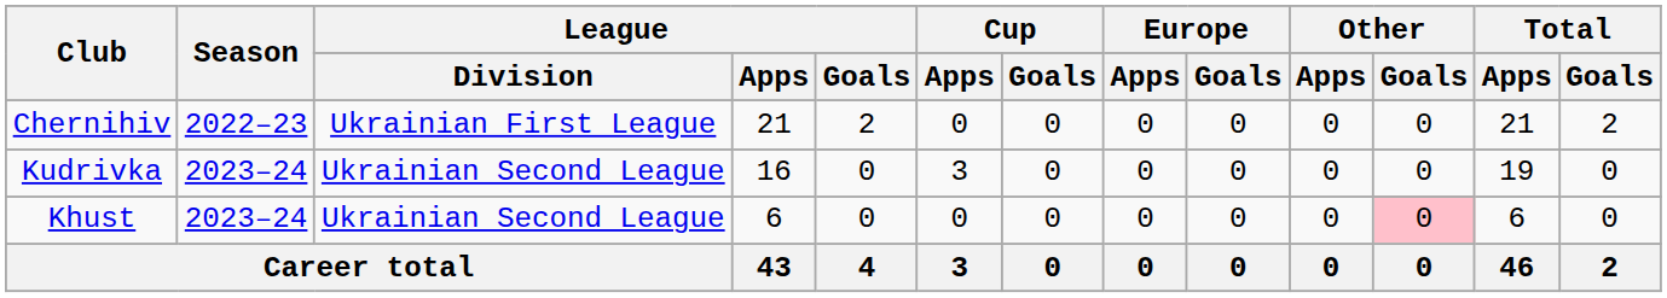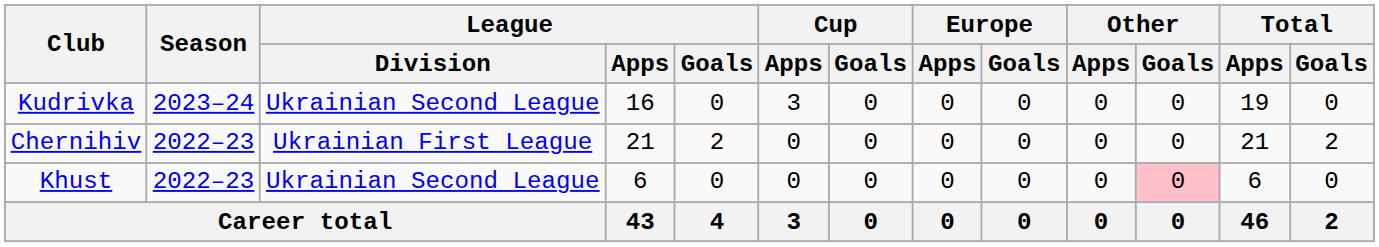rows swapped: Chernihiv <-> Kudrivka
Khust | Season: 2023–24 -> 2022–23
